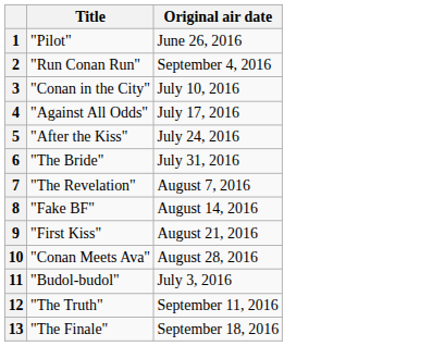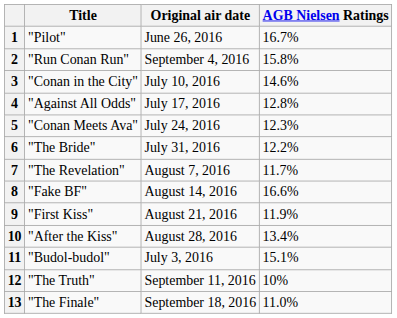+ column: AGB Nielsen Ratings | 16.7% | 15.8% | 14.6% | 12.8% | 12.3% | 12.2% | 11.7% | 16.6% | 11.9% | 13.4% | 15.1% | 10% | 11.0%
5 | Title: "After the Kiss" -> "Conan Meets Ava"
10 | Title: "Conan Meets Ava" -> "After the Kiss"
